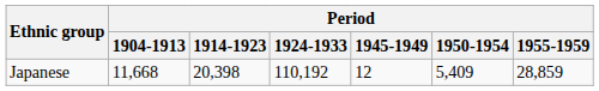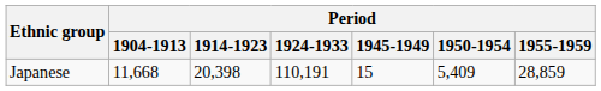Japanese | Period / 1924-1933: 110,192 -> 110,191
Japanese | Period / 1945-1949: 12 -> 15
